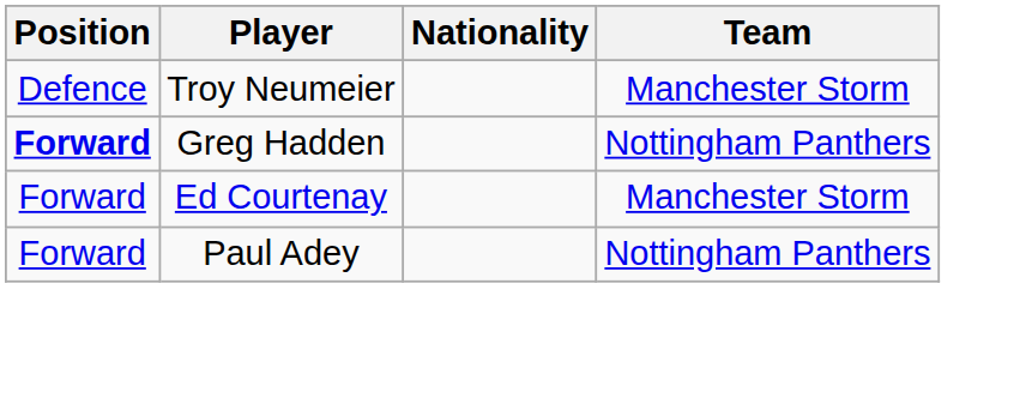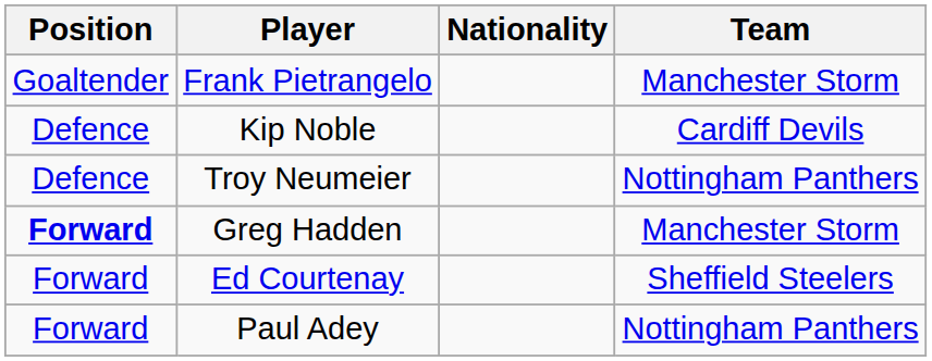+ row: Goaltender | Frank Pietrangelo | Manchester Storm
+ row: Defence | Kip Noble | Cardiff Devils
Troy Neumeier | Team: Manchester Storm -> Nottingham Panthers
Greg Hadden | Team: Nottingham Panthers -> Manchester Storm
Ed Courtenay | Team: Manchester Storm -> Sheffield Steelers
